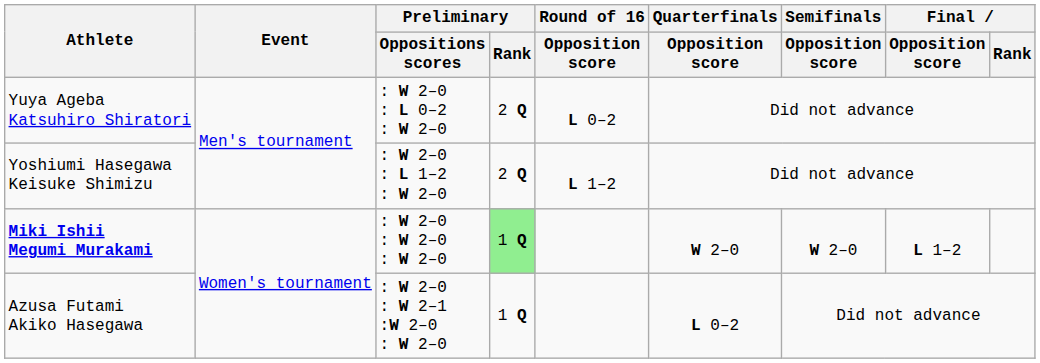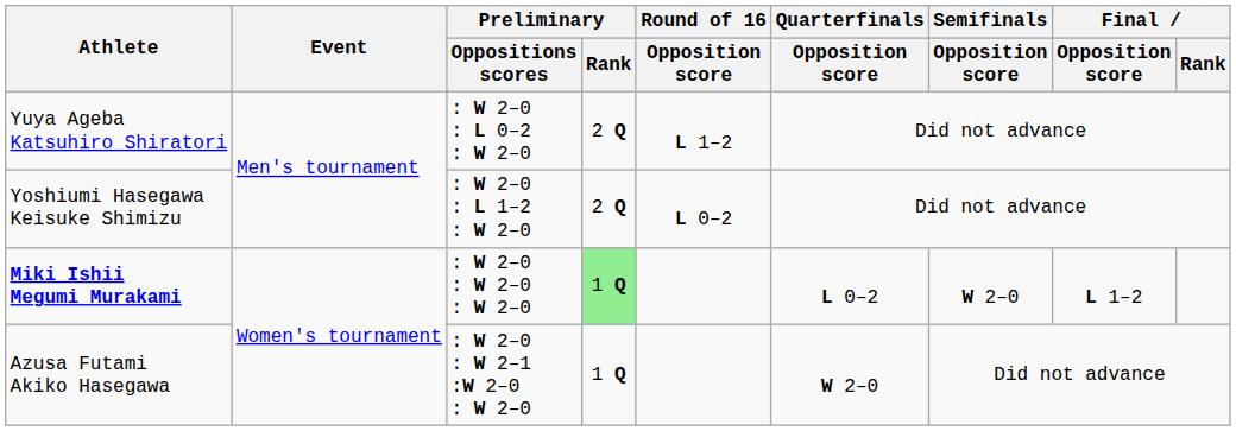Yuya Ageba Katsuhiro Shiratori | Round of 16 / Opposition score: L 0–2 -> L 1–2
Yoshiumi Hasegawa Keisuke Shimizu | Round of 16 / Opposition score: L 1–2 -> L 0–2
Miki Ishii Megumi Murakami | Quarterfinals / Opposition score: W 2–0 -> L 0–2
Azusa Futami Akiko Hasegawa | Quarterfinals / Opposition score: L 0–2 -> W 2–0
